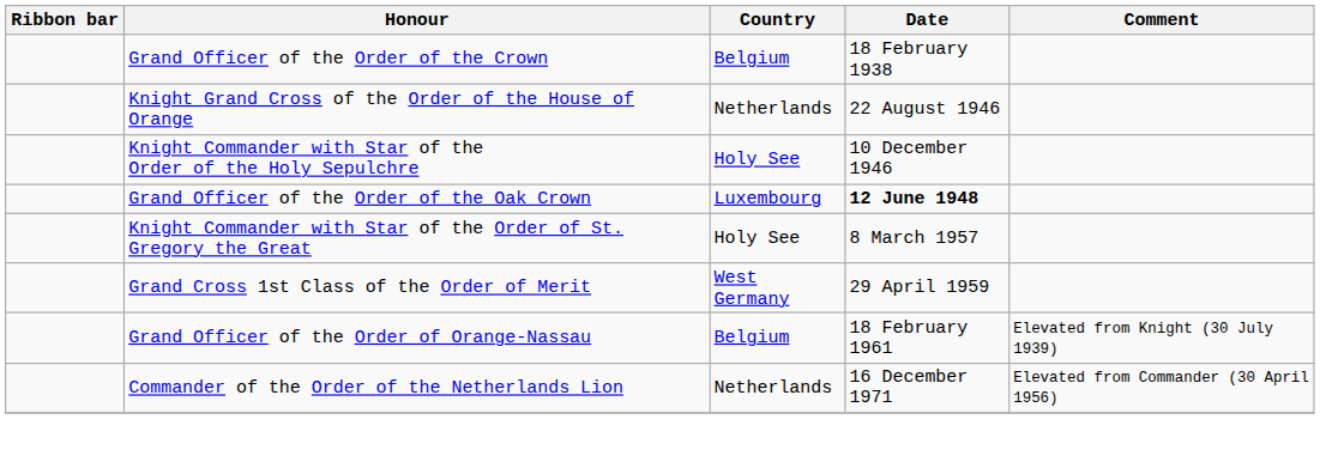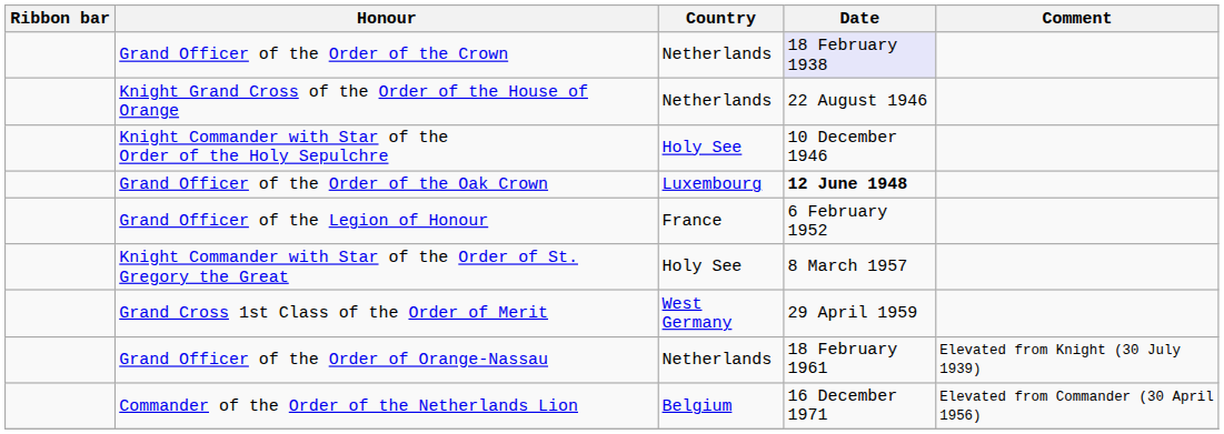Grand Officer of the Order of the Crown | Country: Belgium -> Netherlands
Grand Officer of the Order of the Crown | Date: no background -> lavender background
+ row: Grand Officer of the Legion of Honour | France | 6 February 1952
Grand Officer of the Order of Orange-Nassau | Country: Belgium -> Netherlands
Commander of the Order of the Netherlands Lion | Country: Netherlands -> Belgium
